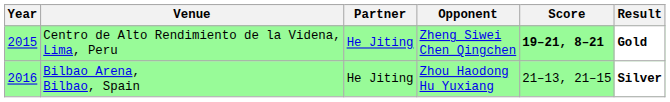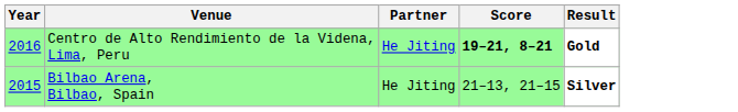- column: Opponent | Zheng Siwei Chen Qingchen | Zhou Haodong Hu Yuxiang
Centro de Alto Rendimiento de la Videna, Lima, Peru | Year: 2015 -> 2016
Bilbao Arena, Bilbao, Spain | Year: 2016 -> 2015
